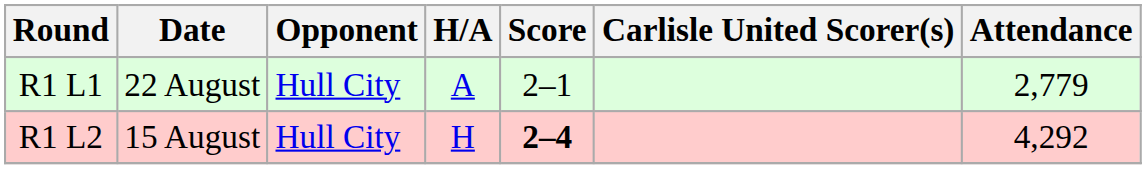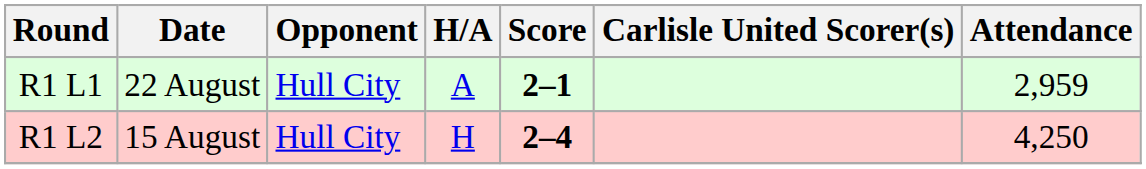R1 L1 | Score: normal -> bold
R1 L1 | Attendance: 2,779 -> 2,959
R1 L2 | Attendance: 4,292 -> 4,250
